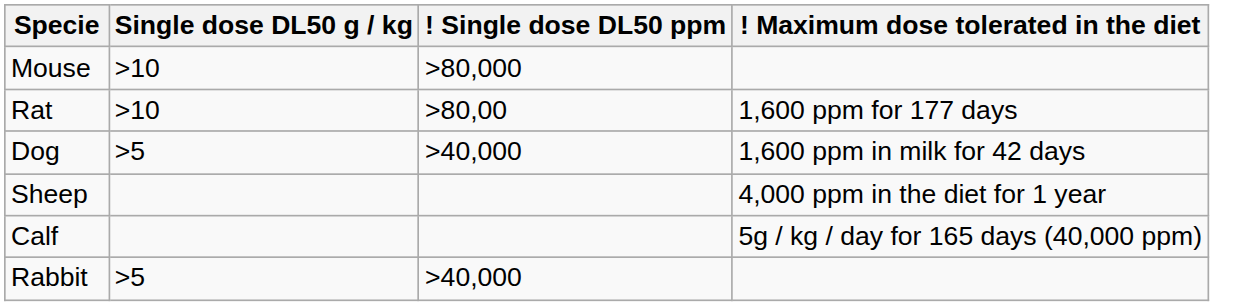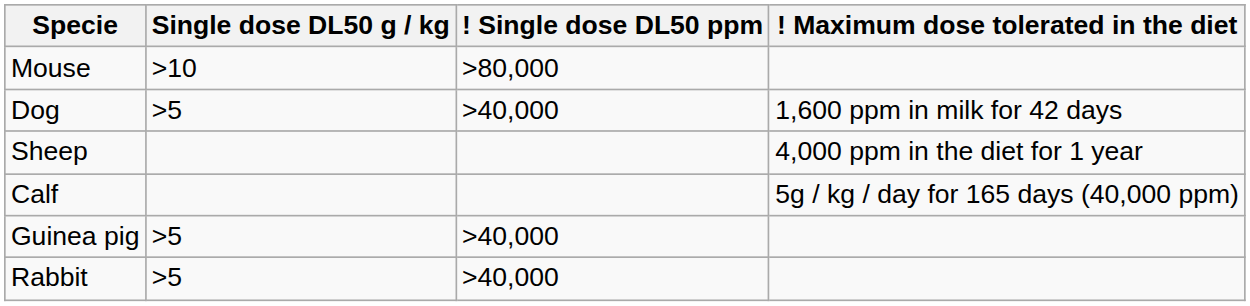- row: Rat | >10 | >80,00 | 1,600 ppm for 177 days
+ row: Guinea pig | >5 | >40,000
